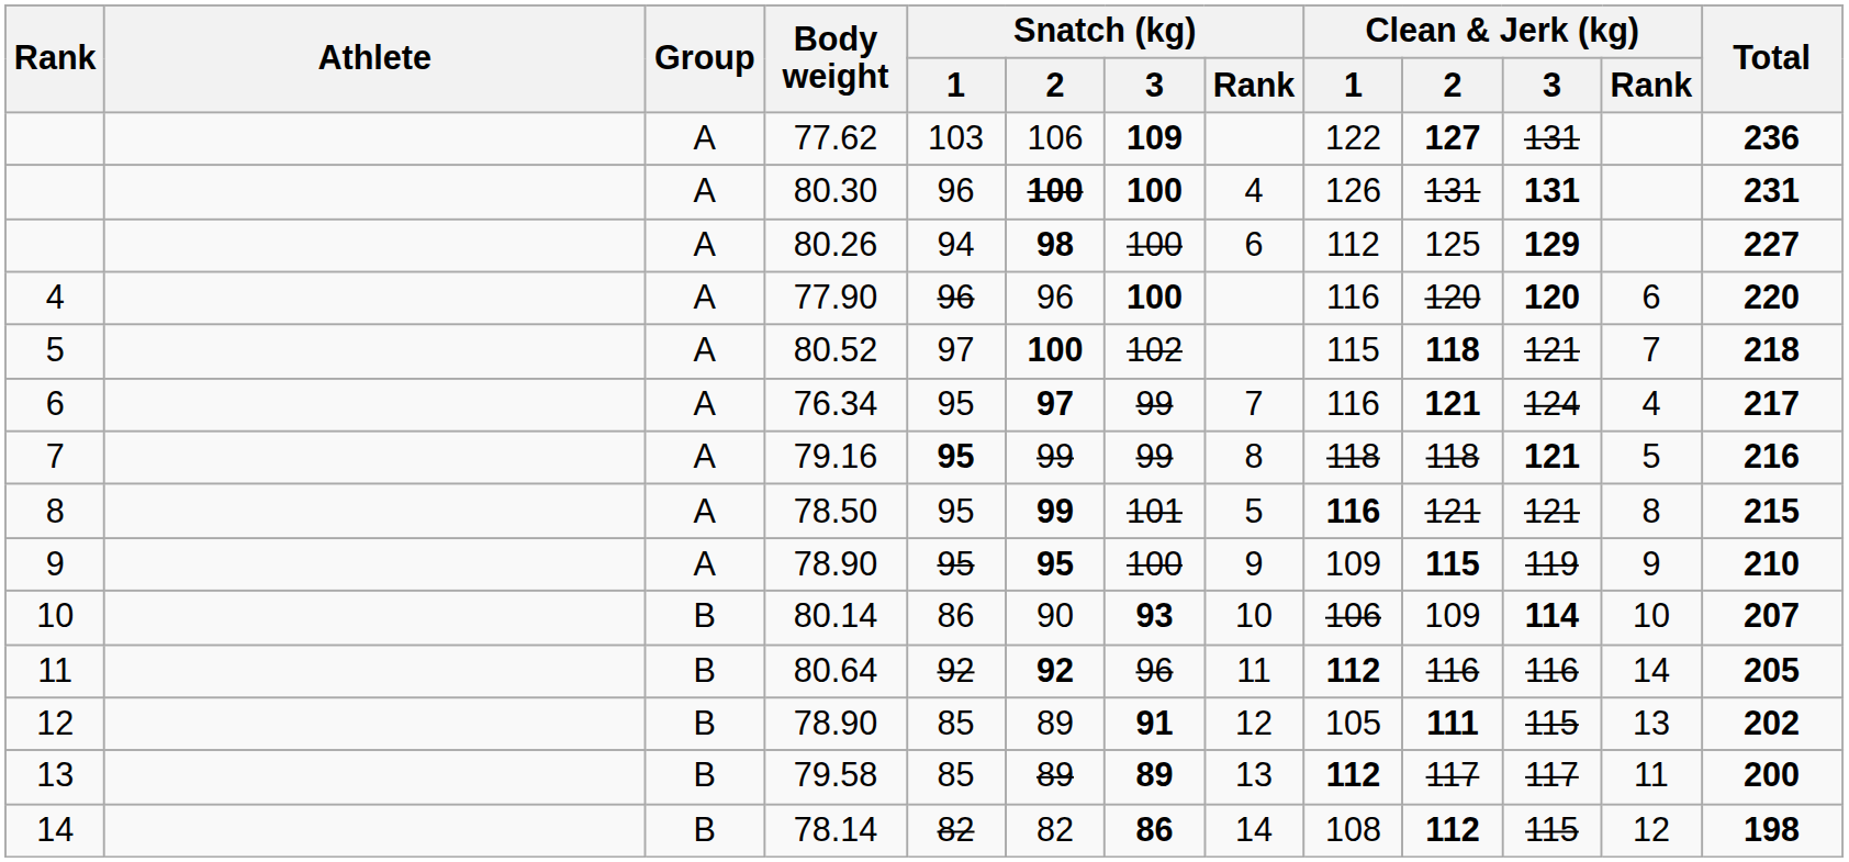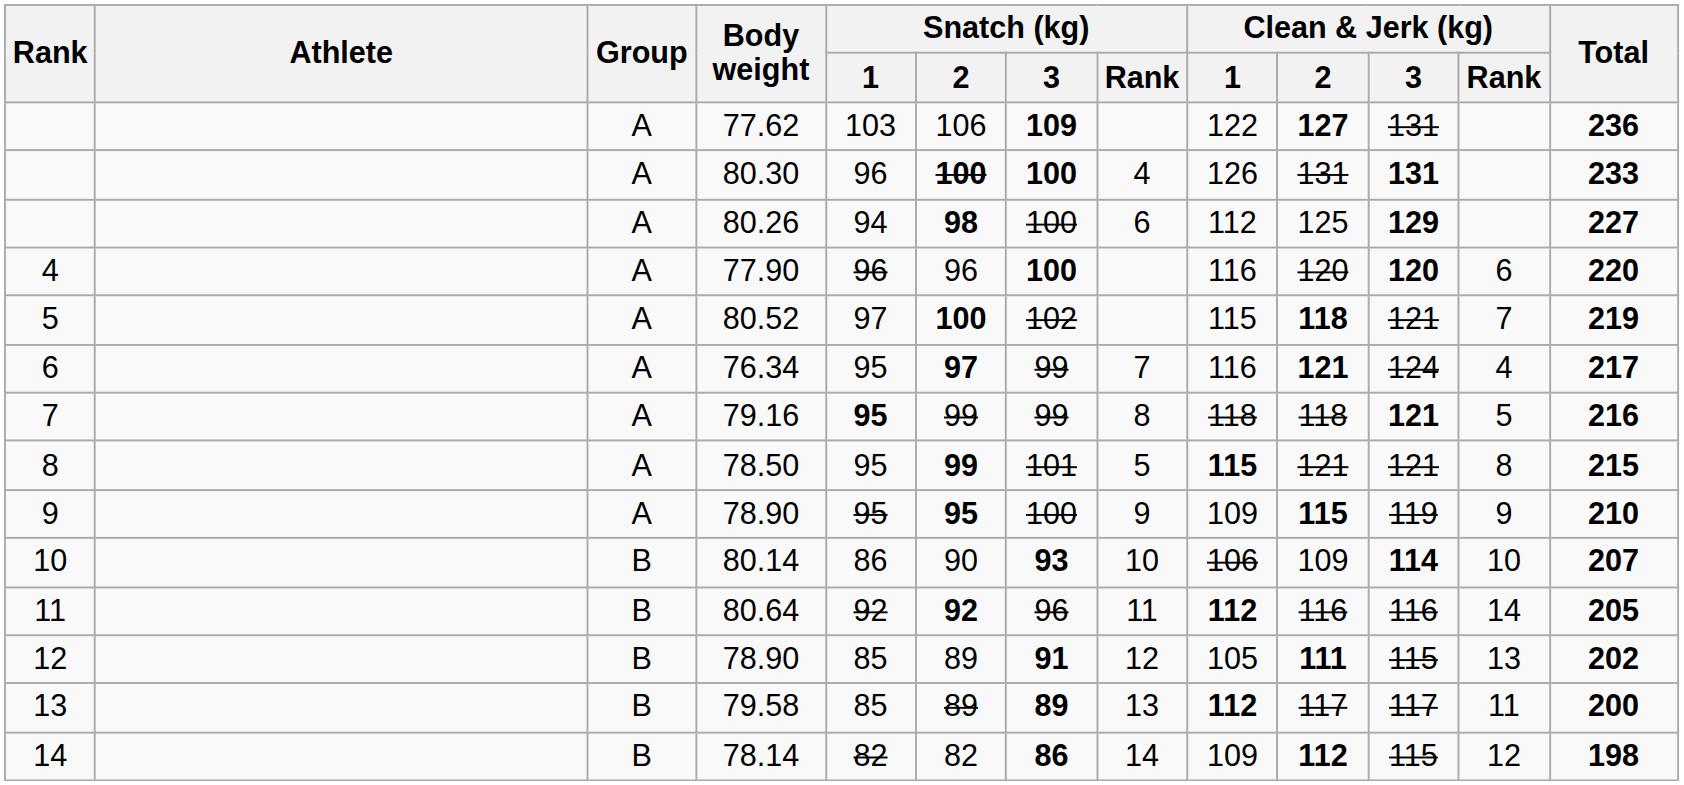80.30 | Total: 231 -> 233
80.52 | Total: 218 -> 219
78.50 | Clean & Jerk (kg) / 1: 116 -> 115
78.14 | Clean & Jerk (kg) / 1: 108 -> 109
